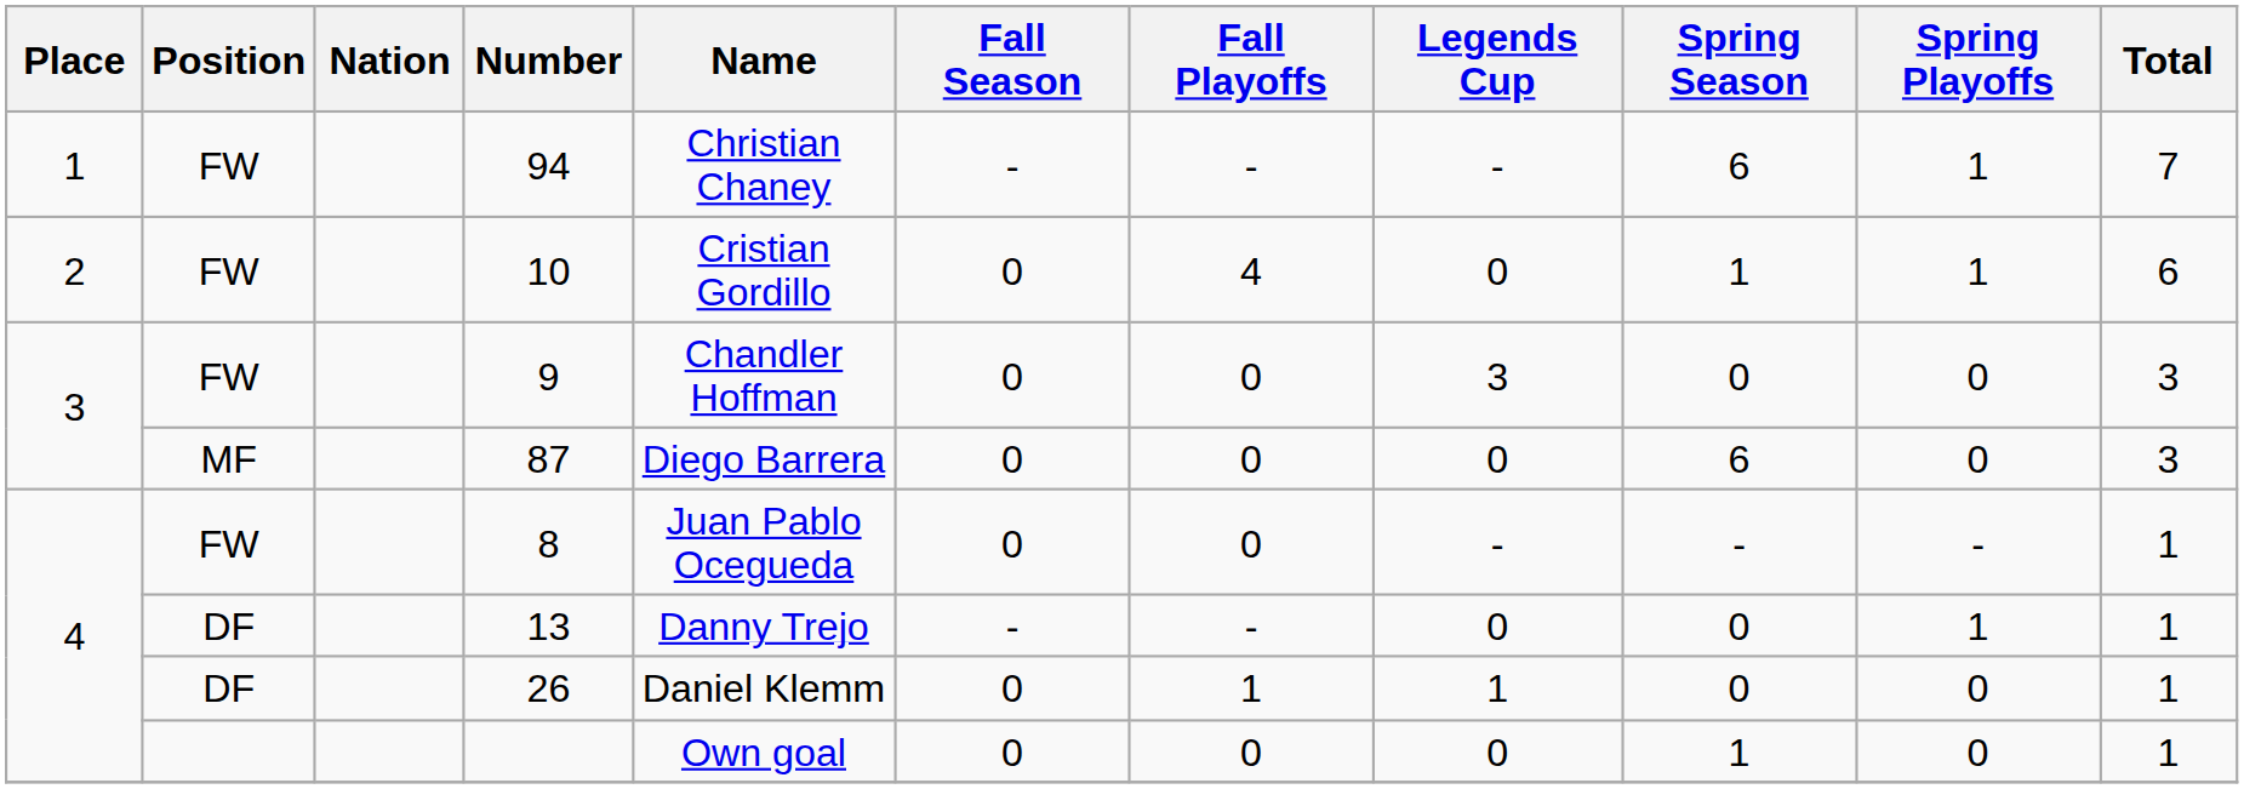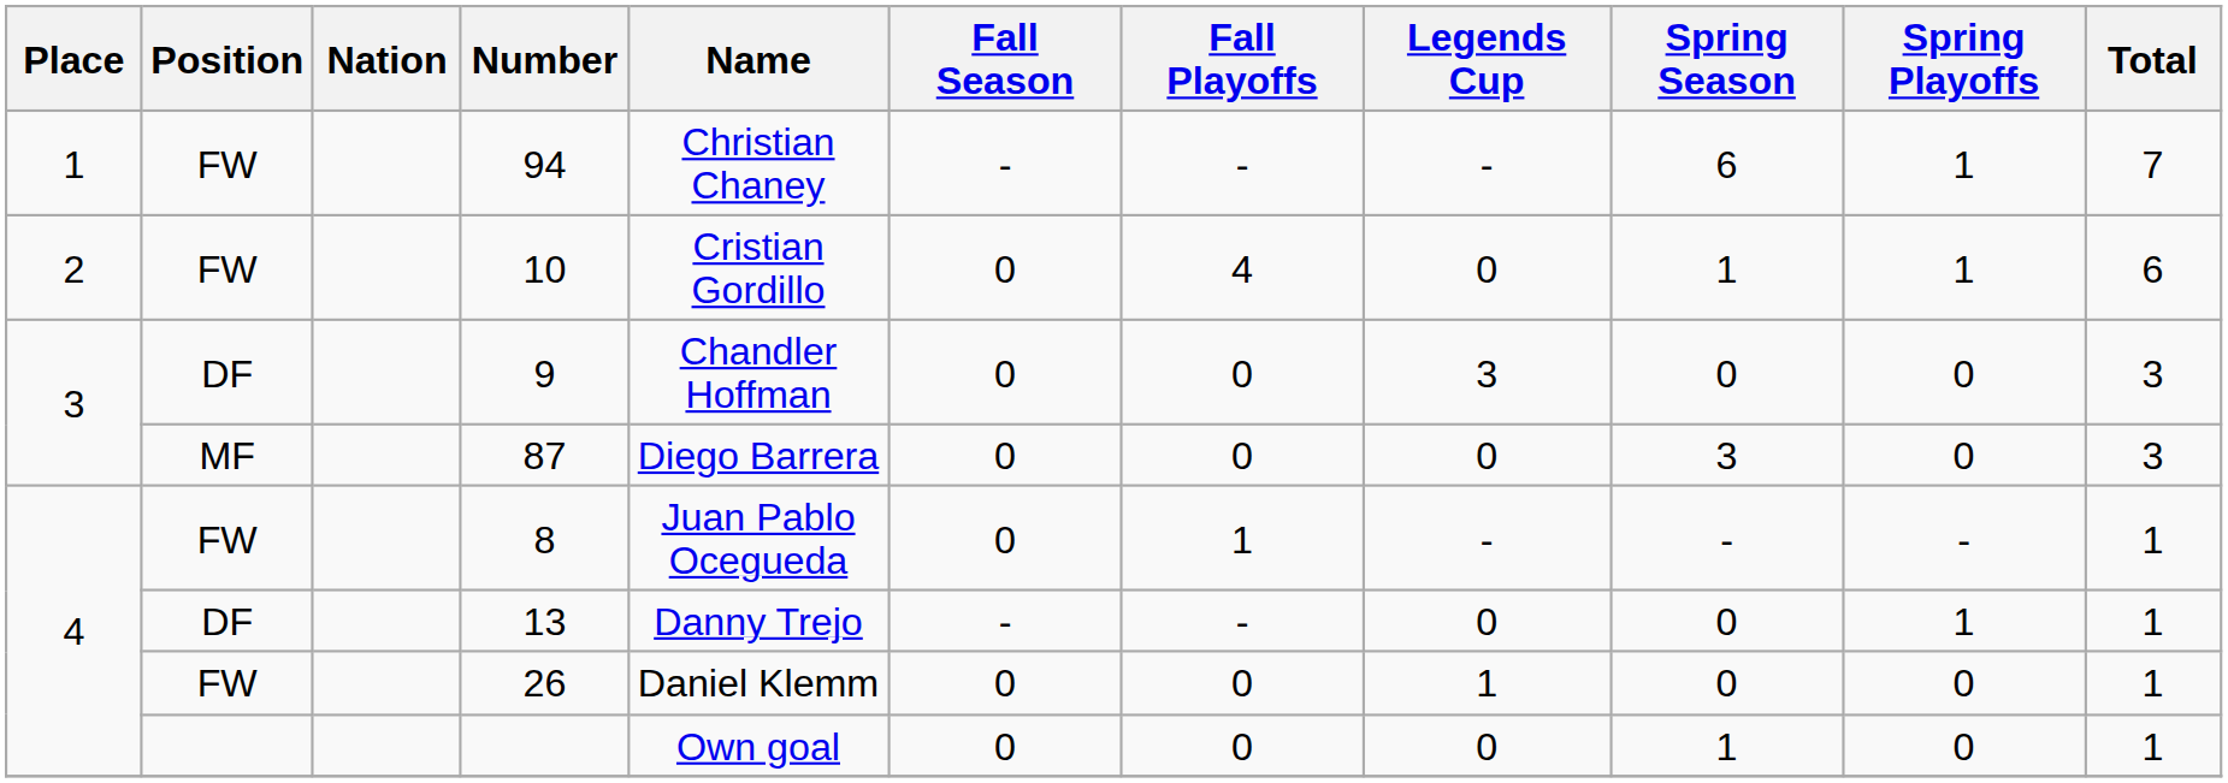9 | Position: FW -> DF
87 | Spring Season: 6 -> 3
8 | Fall Playoffs: 0 -> 1
26 | Position: DF -> FW
26 | Fall Playoffs: 1 -> 0
